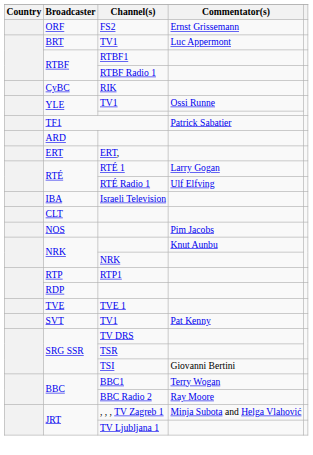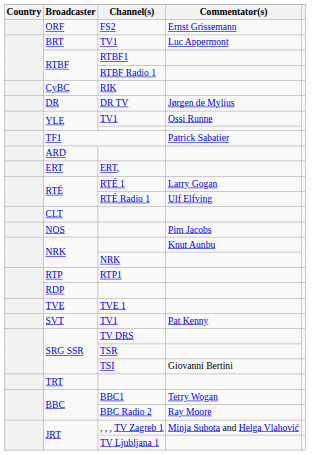+ row: DR | DR TV | Jørgen de Mylius
- row: IBA | Israeli Television
+ row: TRT
